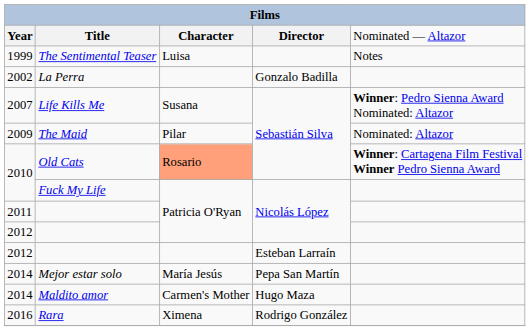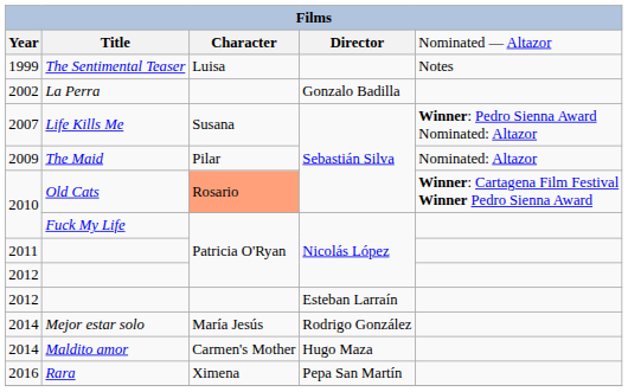Mejor estar solo | column 4: Pepa San Martín -> Rodrigo González
Rara | column 4: Rodrigo González -> Pepa San Martín
